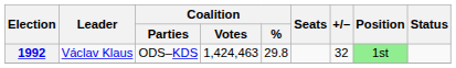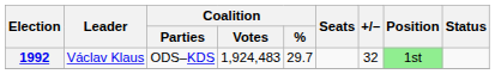1992 | Coalition / Votes: 1,424,463 -> 1,924,483
1992 | Coalition / %: 29.8 -> 29.7
